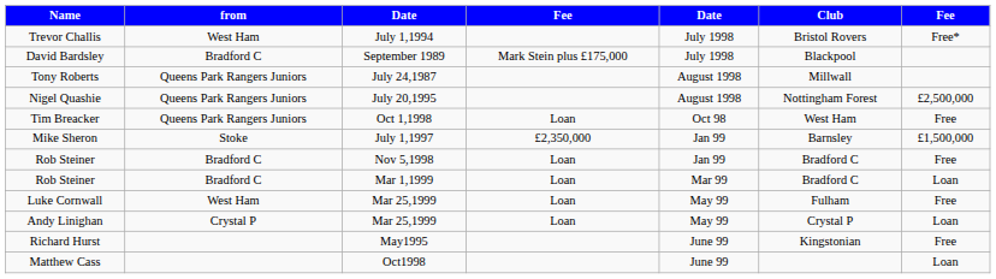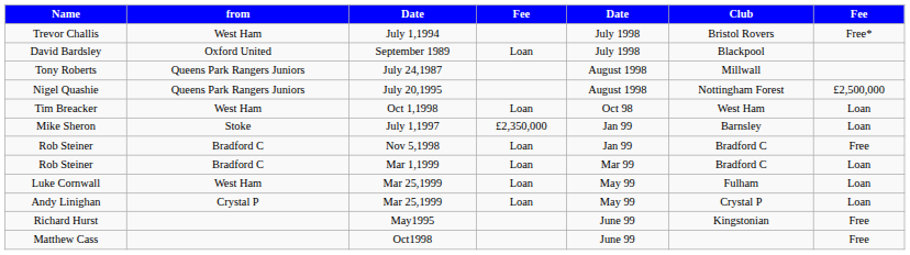David Bardsley | from: Bradford C -> Oxford United
David Bardsley | column 4: Mark Stein plus £175,000 -> Loan
Tim Breacker | from: Queens Park Rangers Juniors -> West Ham
Tim Breacker | column 7: Free -> Loan
Mike Sheron | column 7: £1,500,000 -> Loan
Luke Cornwall | column 7: Free -> Loan
Matthew Cass | column 7: Loan -> Free
